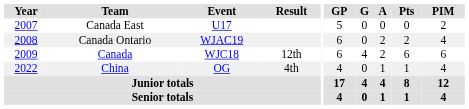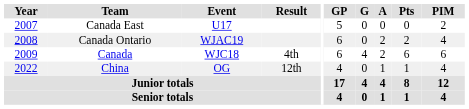Canada | Result: 12th -> 4th
China | Result: 4th -> 12th
